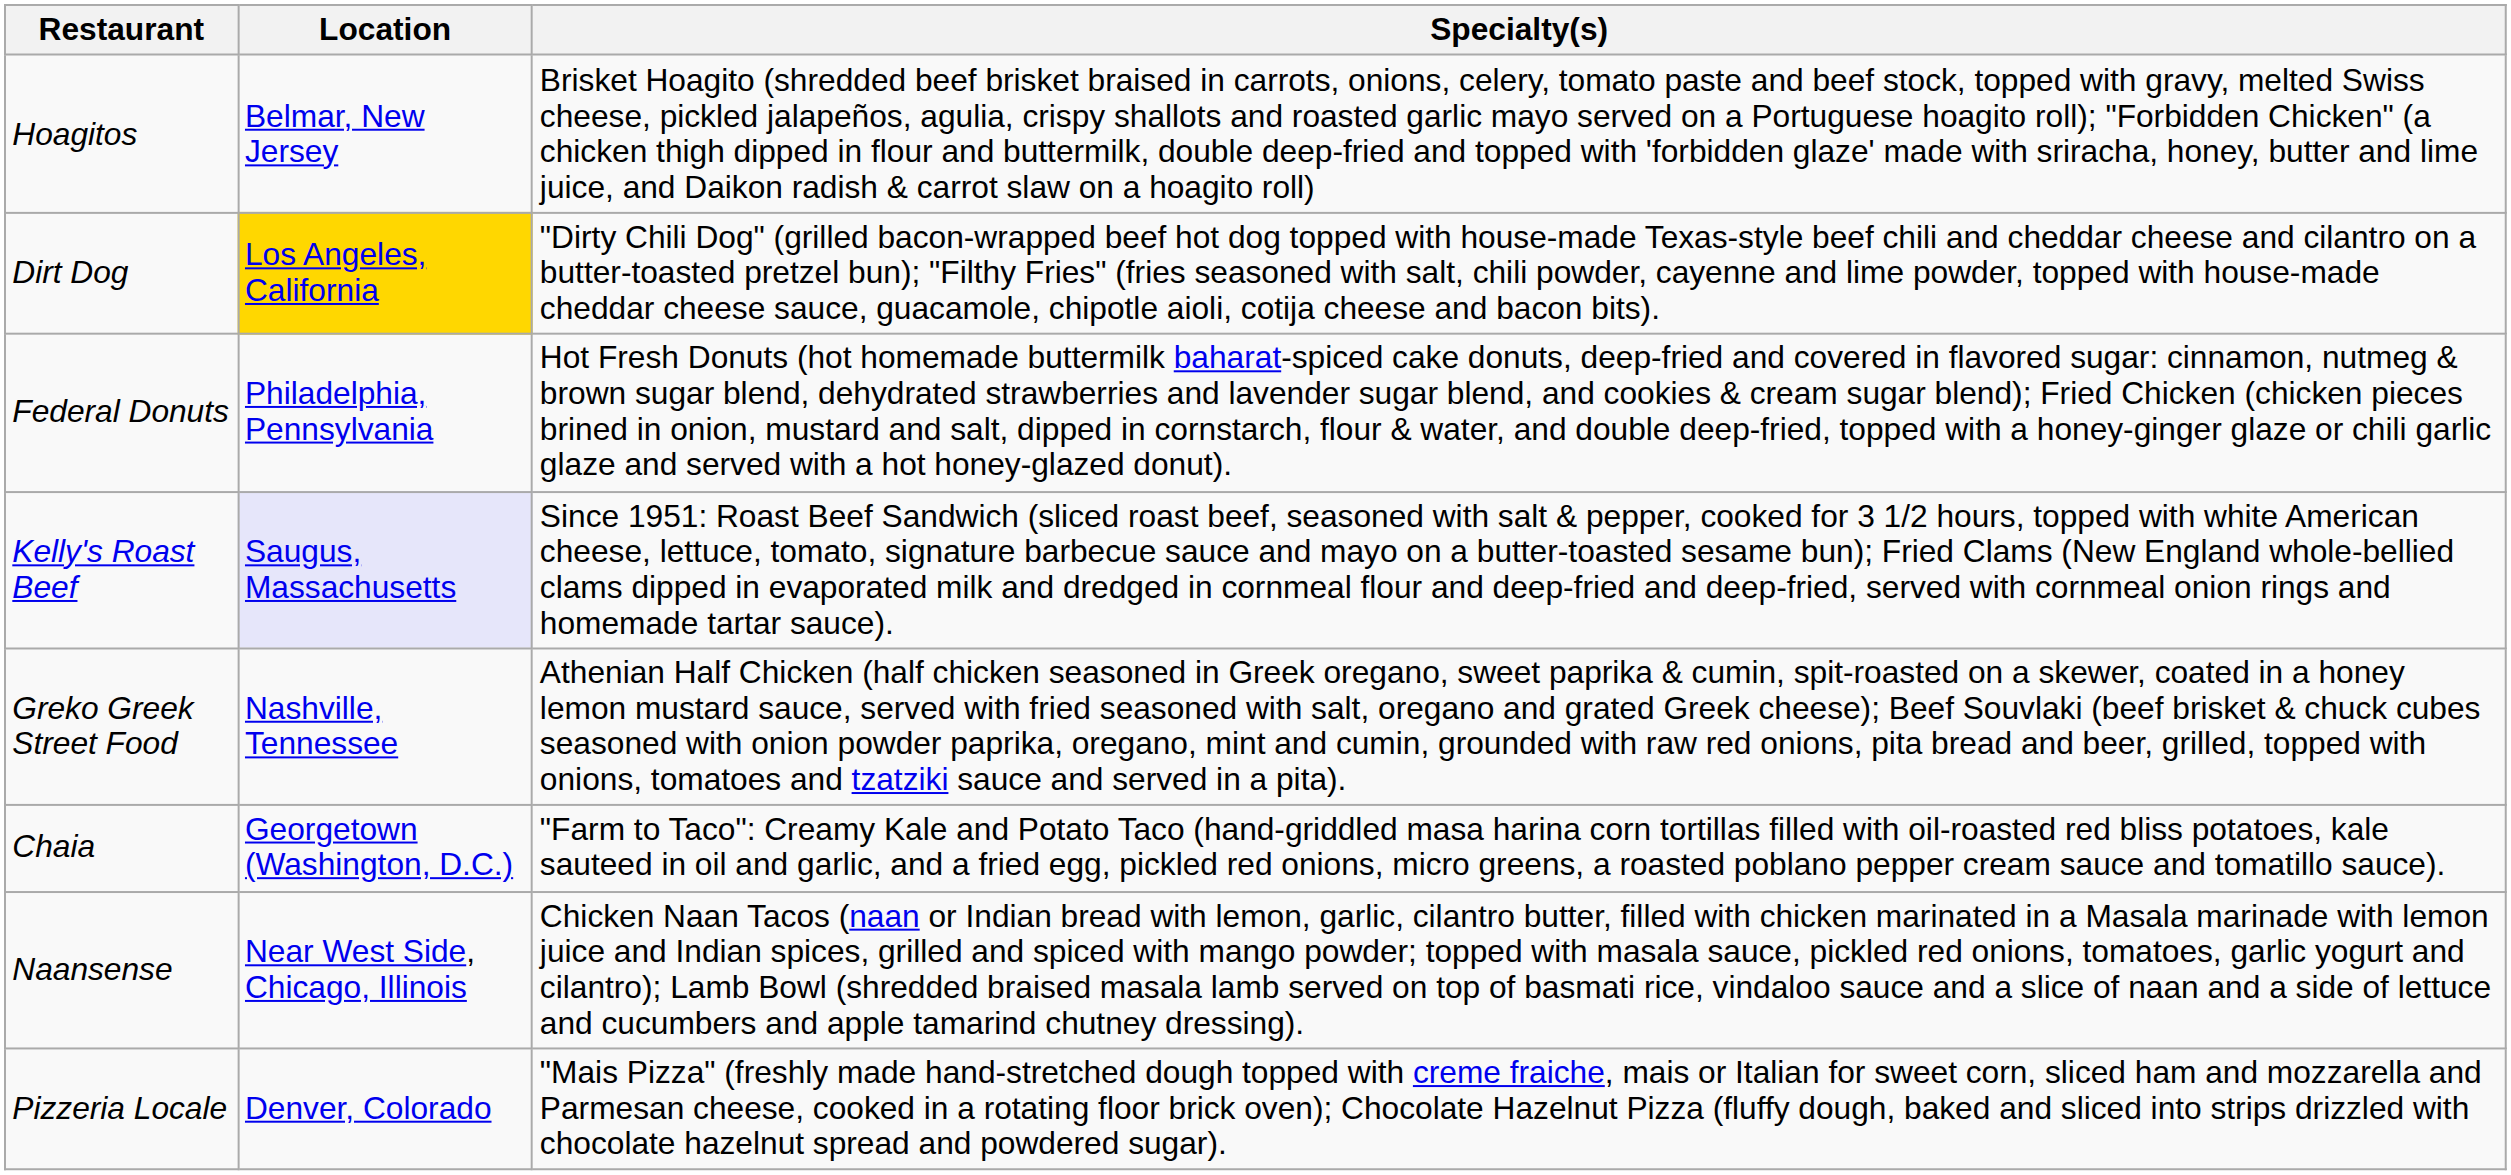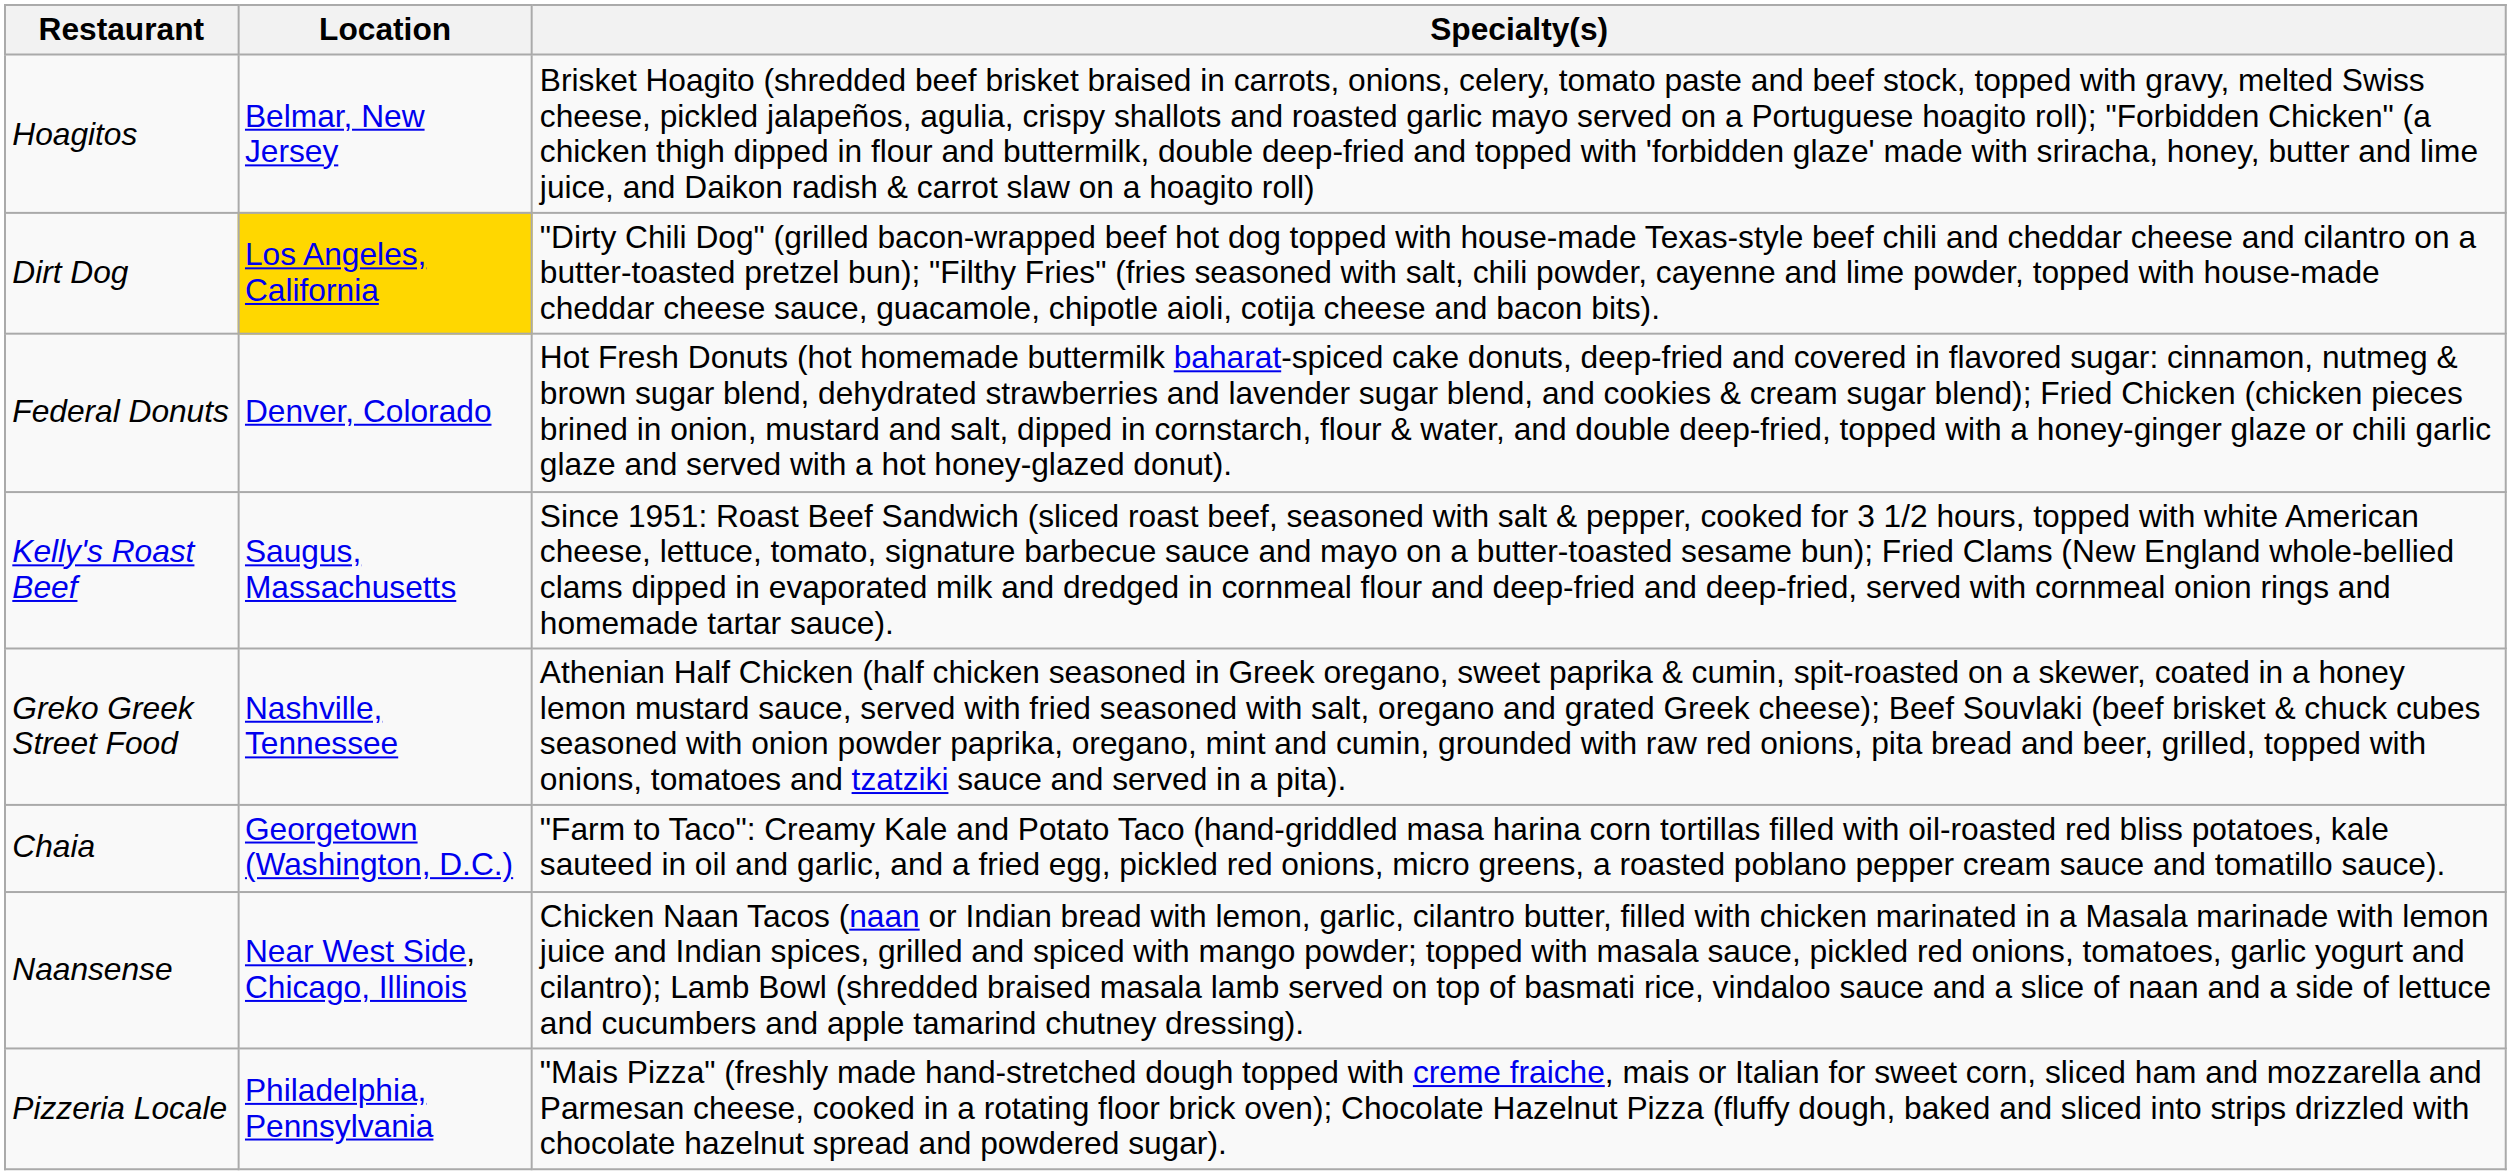Federal Donuts | Location: Philadelphia, Pennsylvania -> Denver, Colorado
Kelly's Roast Beef | Location: lavender background -> no background
Pizzeria Locale | Location: Denver, Colorado -> Philadelphia, Pennsylvania
